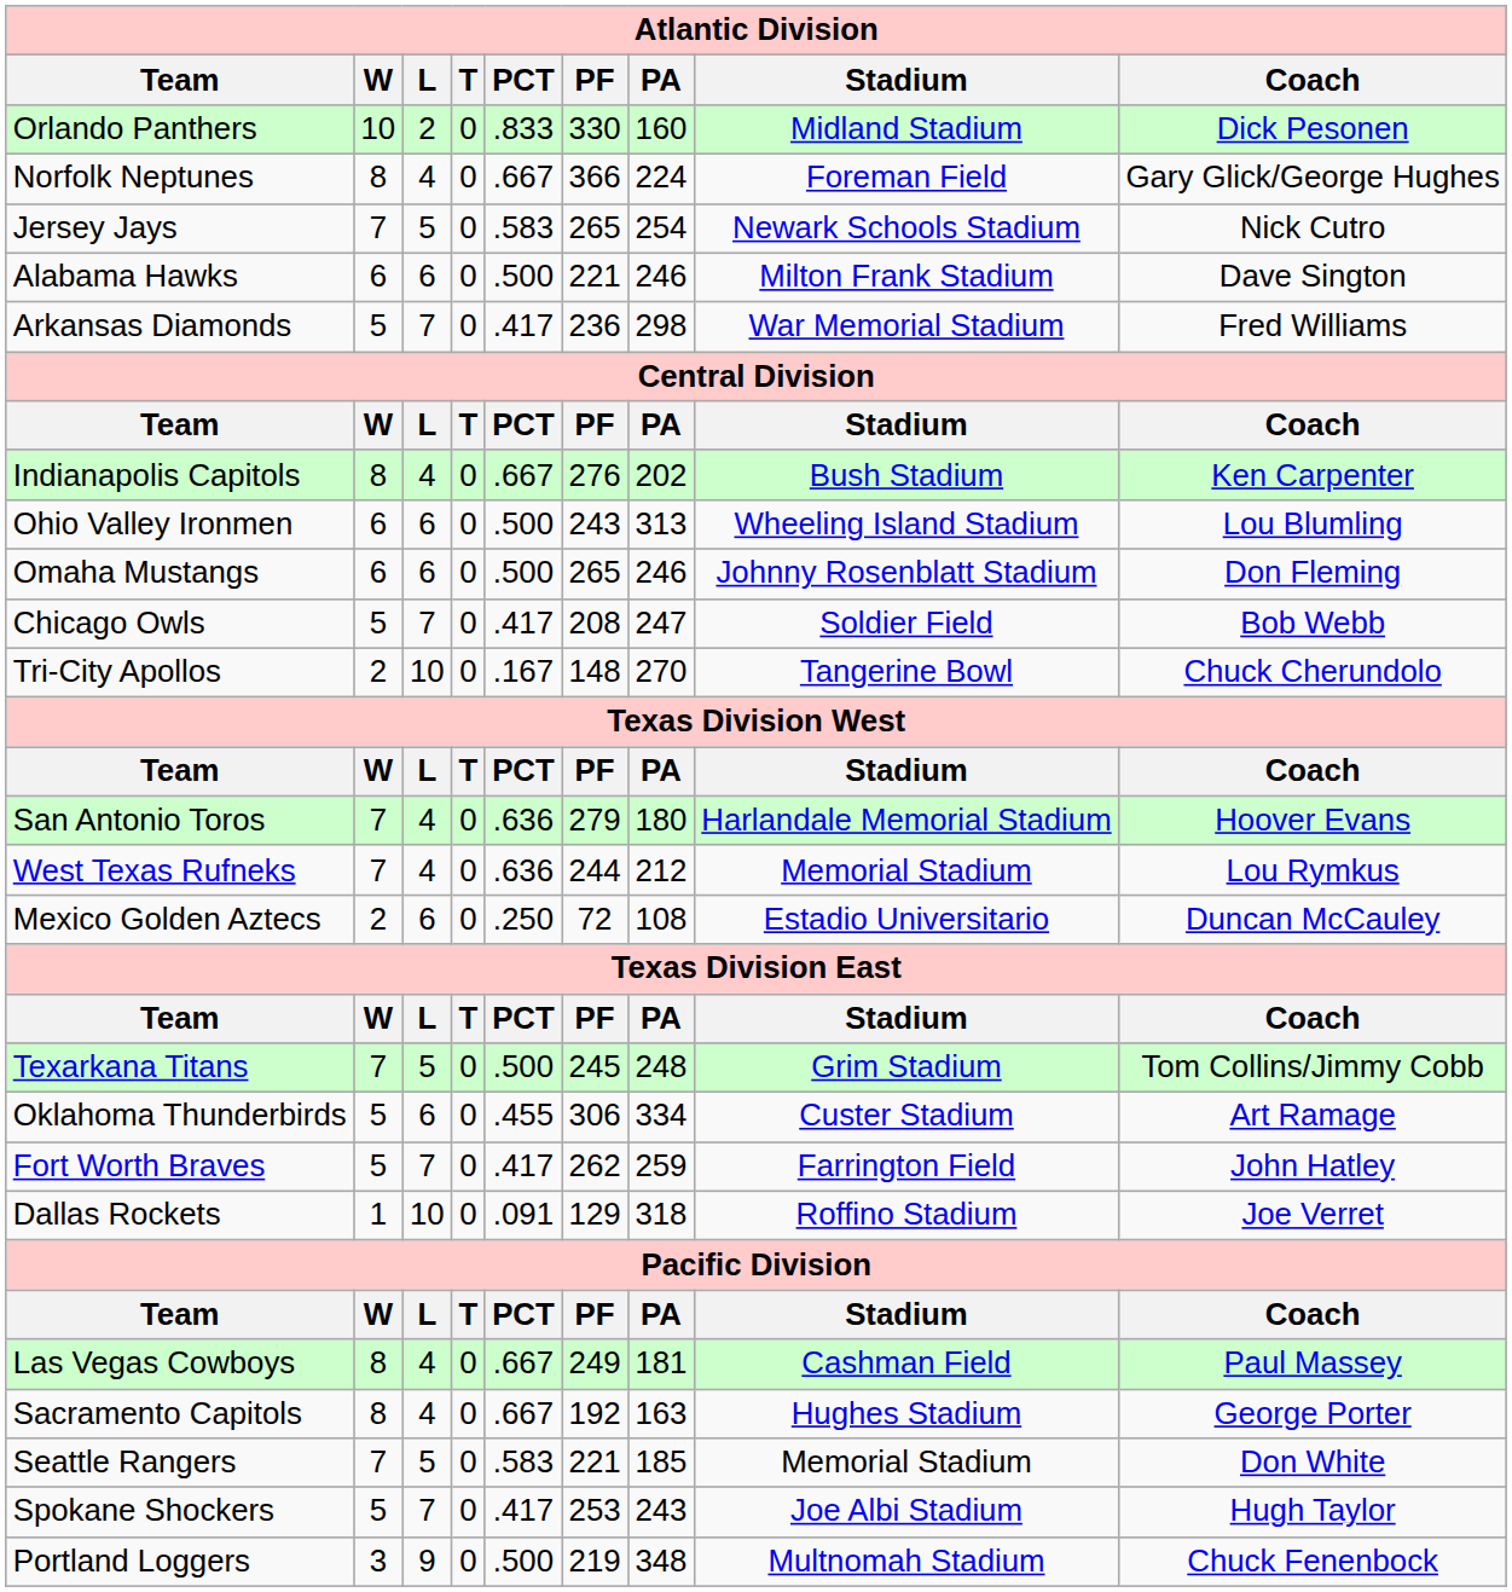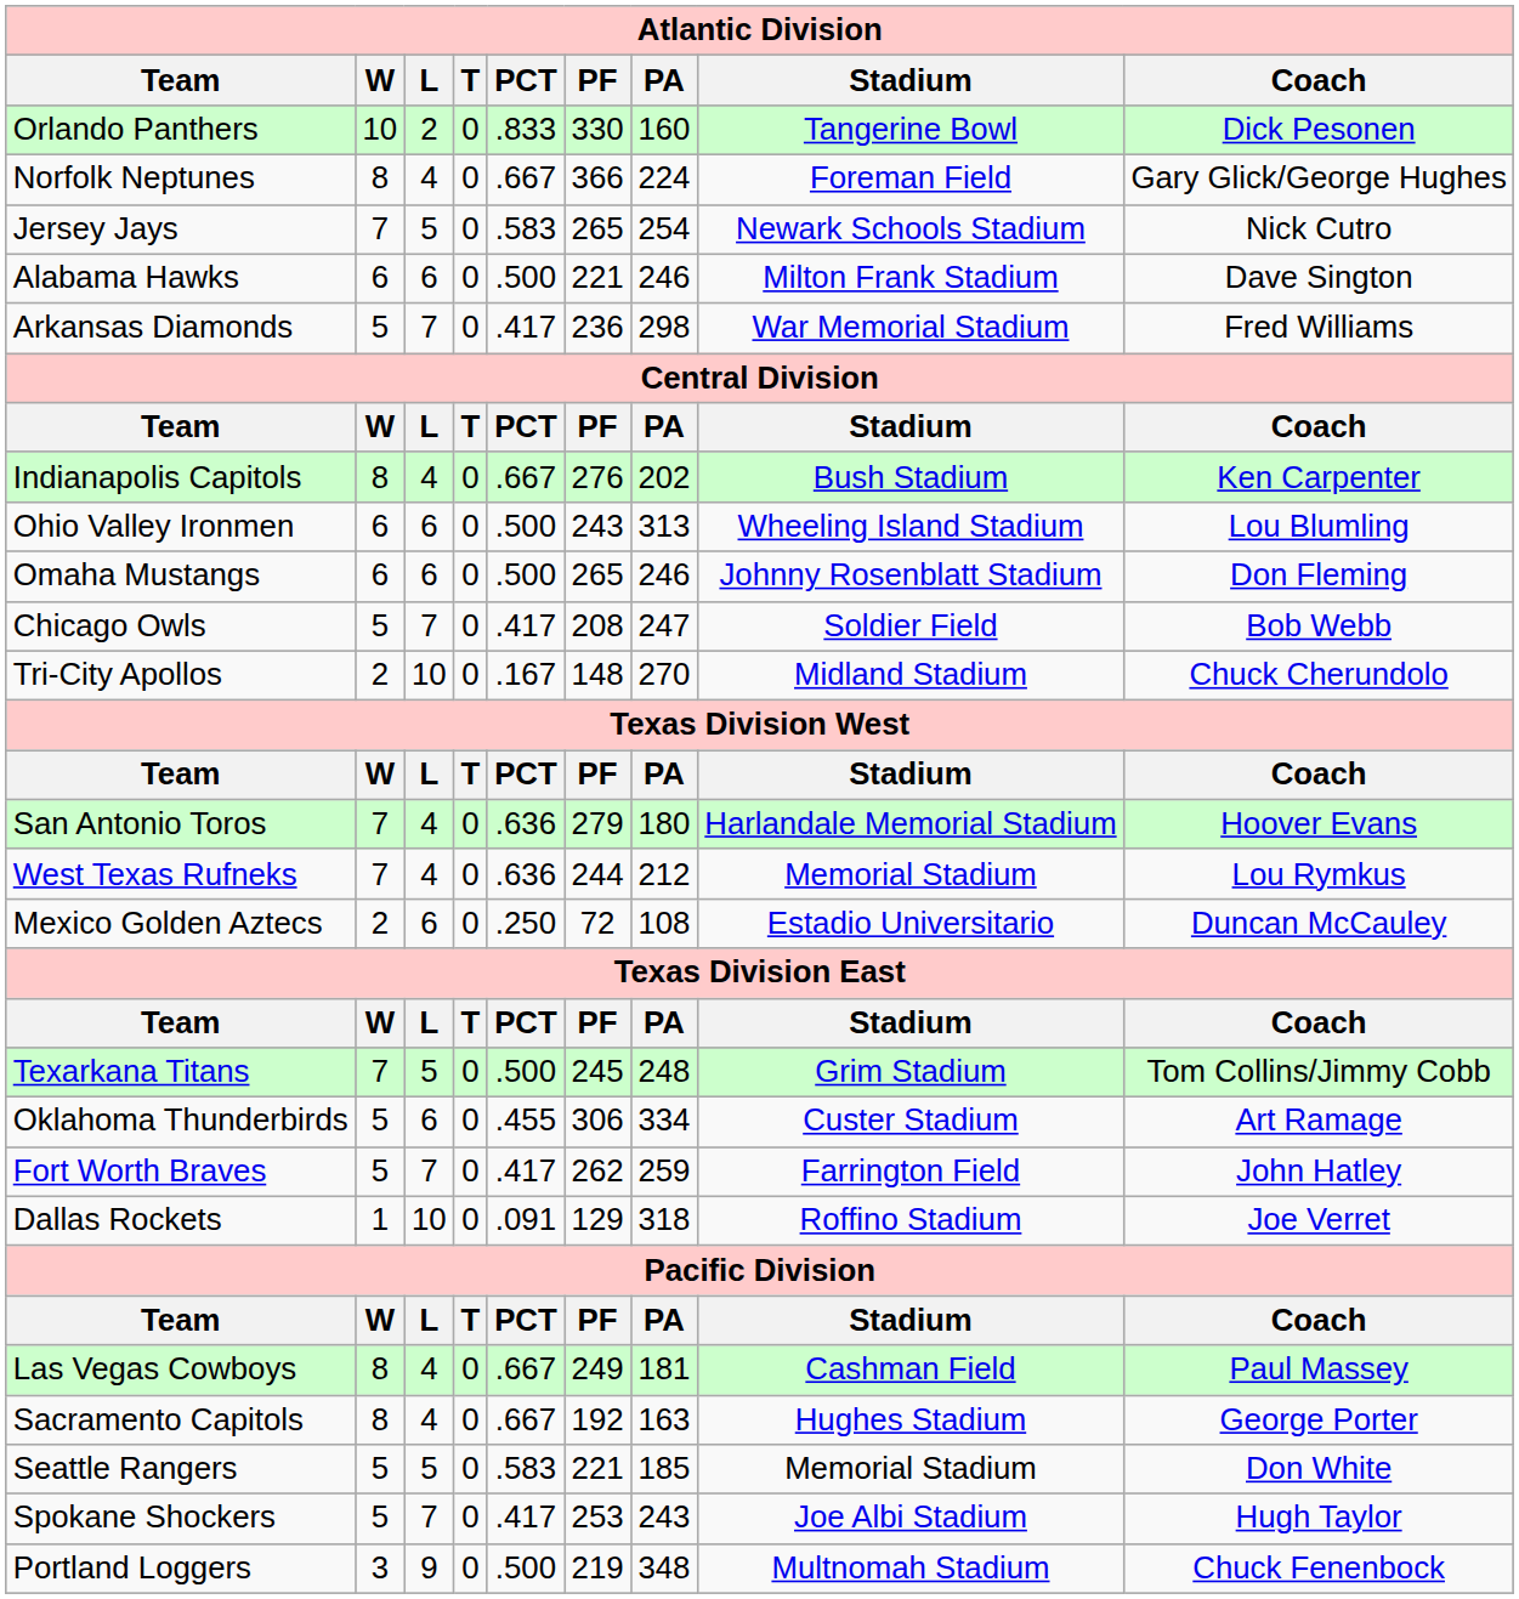Orlando Panthers | Atlantic Division / Stadium: Midland Stadium -> Tangerine Bowl
Tri-City Apollos | Atlantic Division / Stadium: Tangerine Bowl -> Midland Stadium
Seattle Rangers | Atlantic Division / W: 7 -> 5
